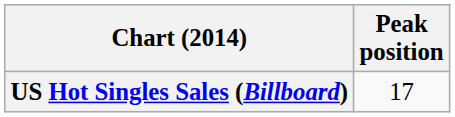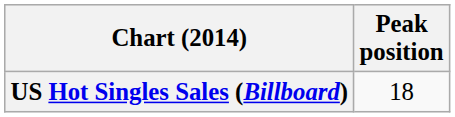US Hot Singles Sales (Billboard) | Peak position: 17 -> 18
